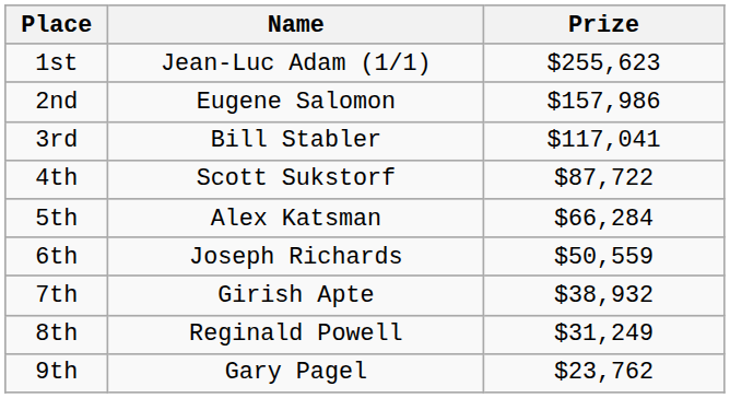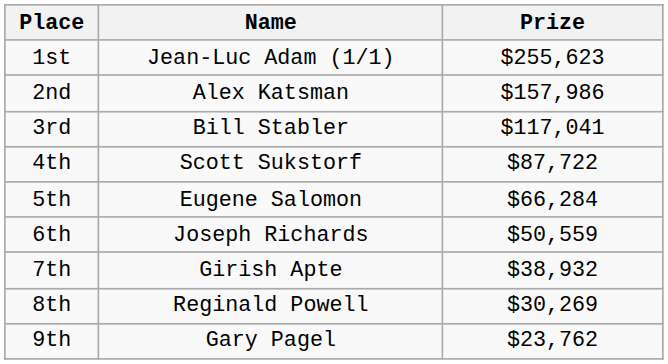2nd | Name: Eugene Salomon -> Alex Katsman
5th | Name: Alex Katsman -> Eugene Salomon
8th | Prize: $31,249 -> $30,269
